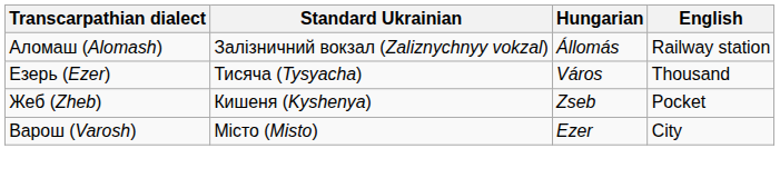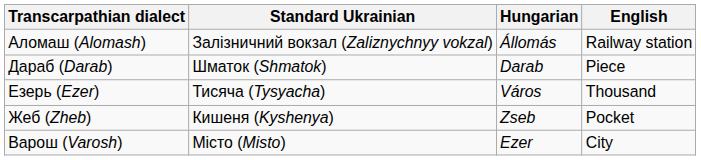+ row: Дараб (Darab) | Шматок (Shmatok) | Darab | Piece
